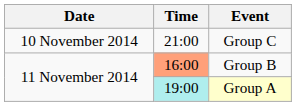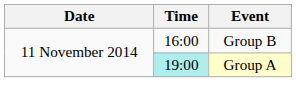- row: 10 November 2014 | 21:00 | Group C
Group B | Time: lightsalmon background -> no background
